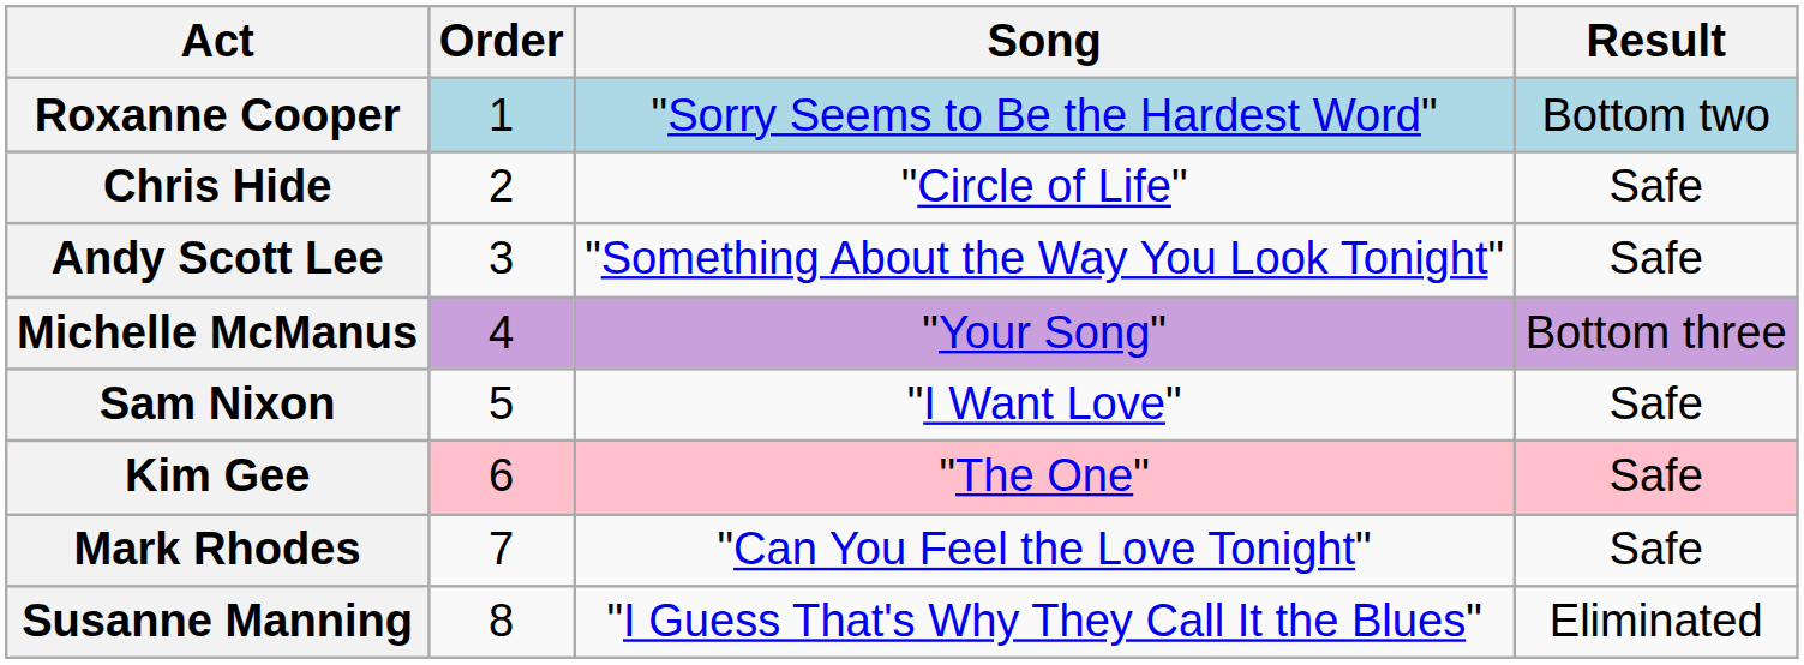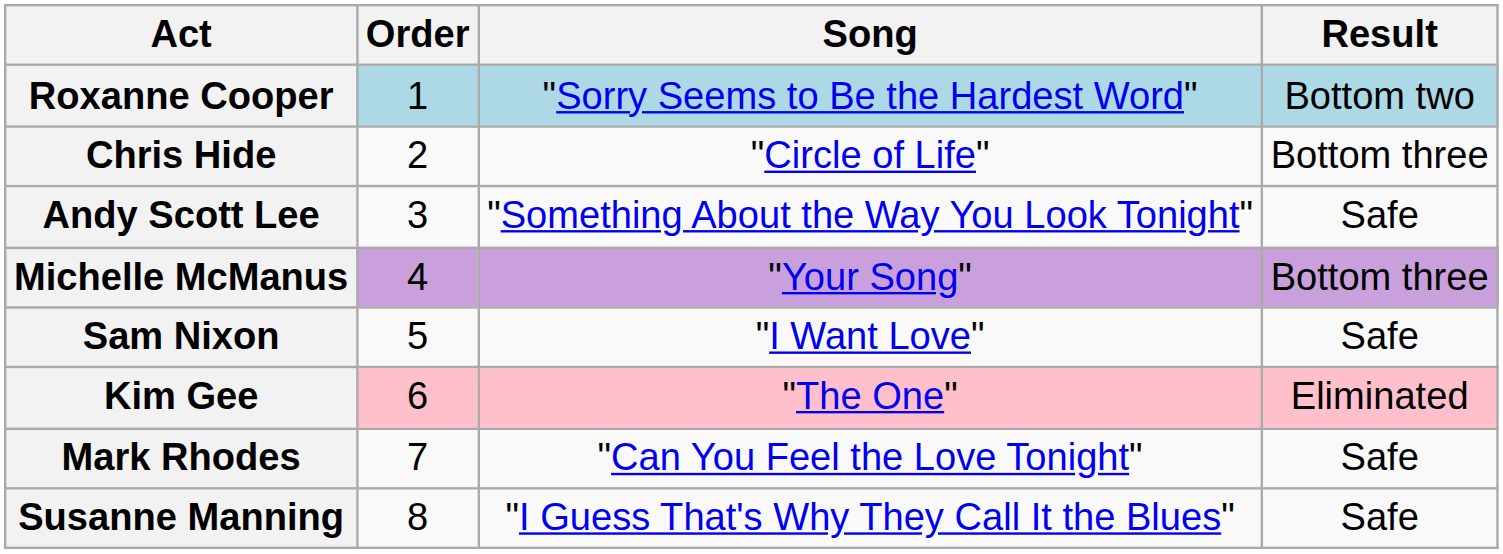Chris Hide | Result: Safe -> Bottom three
Kim Gee | Result: Safe -> Eliminated
Susanne Manning | Result: Eliminated -> Safe
